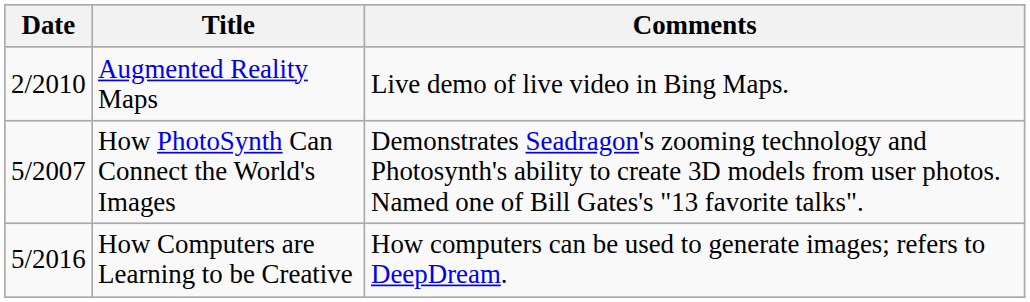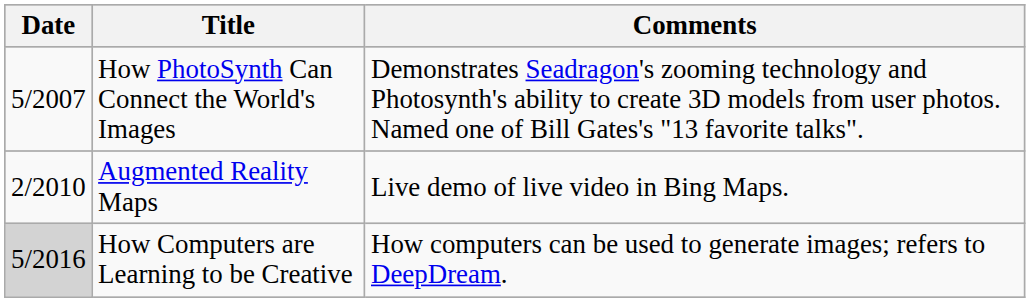rows swapped: How PhotoSynth Can Connect the World's Images <-> Augmented Reality Maps
How Computers are Learning to be Creative | Date: no background -> lightgrey background
